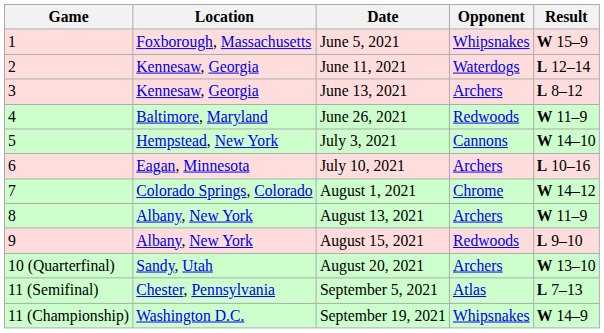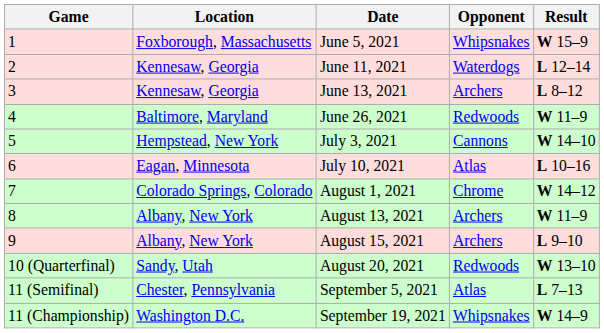July 10, 2021 | Opponent: Archers -> Atlas
August 15, 2021 | Opponent: Redwoods -> Archers
August 20, 2021 | Opponent: Archers -> Redwoods
